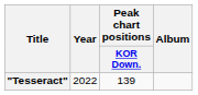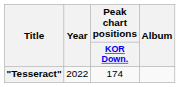"Tesseract" | Peak chart positions / KOR Down.: 139 -> 174
